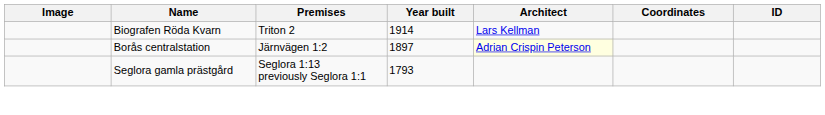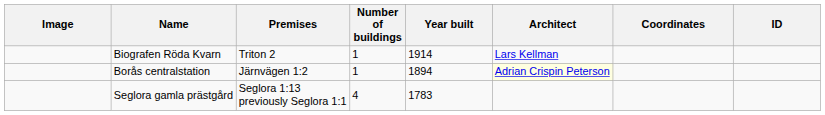+ column: Number of buildings | 1 | 1 | 4
Borås centralstation | Year built: 1897 -> 1894
Seglora gamla prästgård | Year built: 1793 -> 1783
